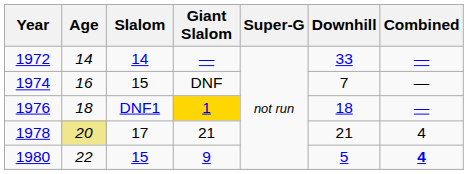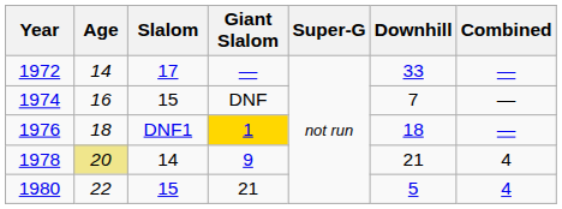1972 | Slalom: 14 -> 17
1978 | Slalom: 17 -> 14
1978 | Giant Slalom: 21 -> 9
1980 | Giant Slalom: 9 -> 21
1980 | Combined: bold -> normal
